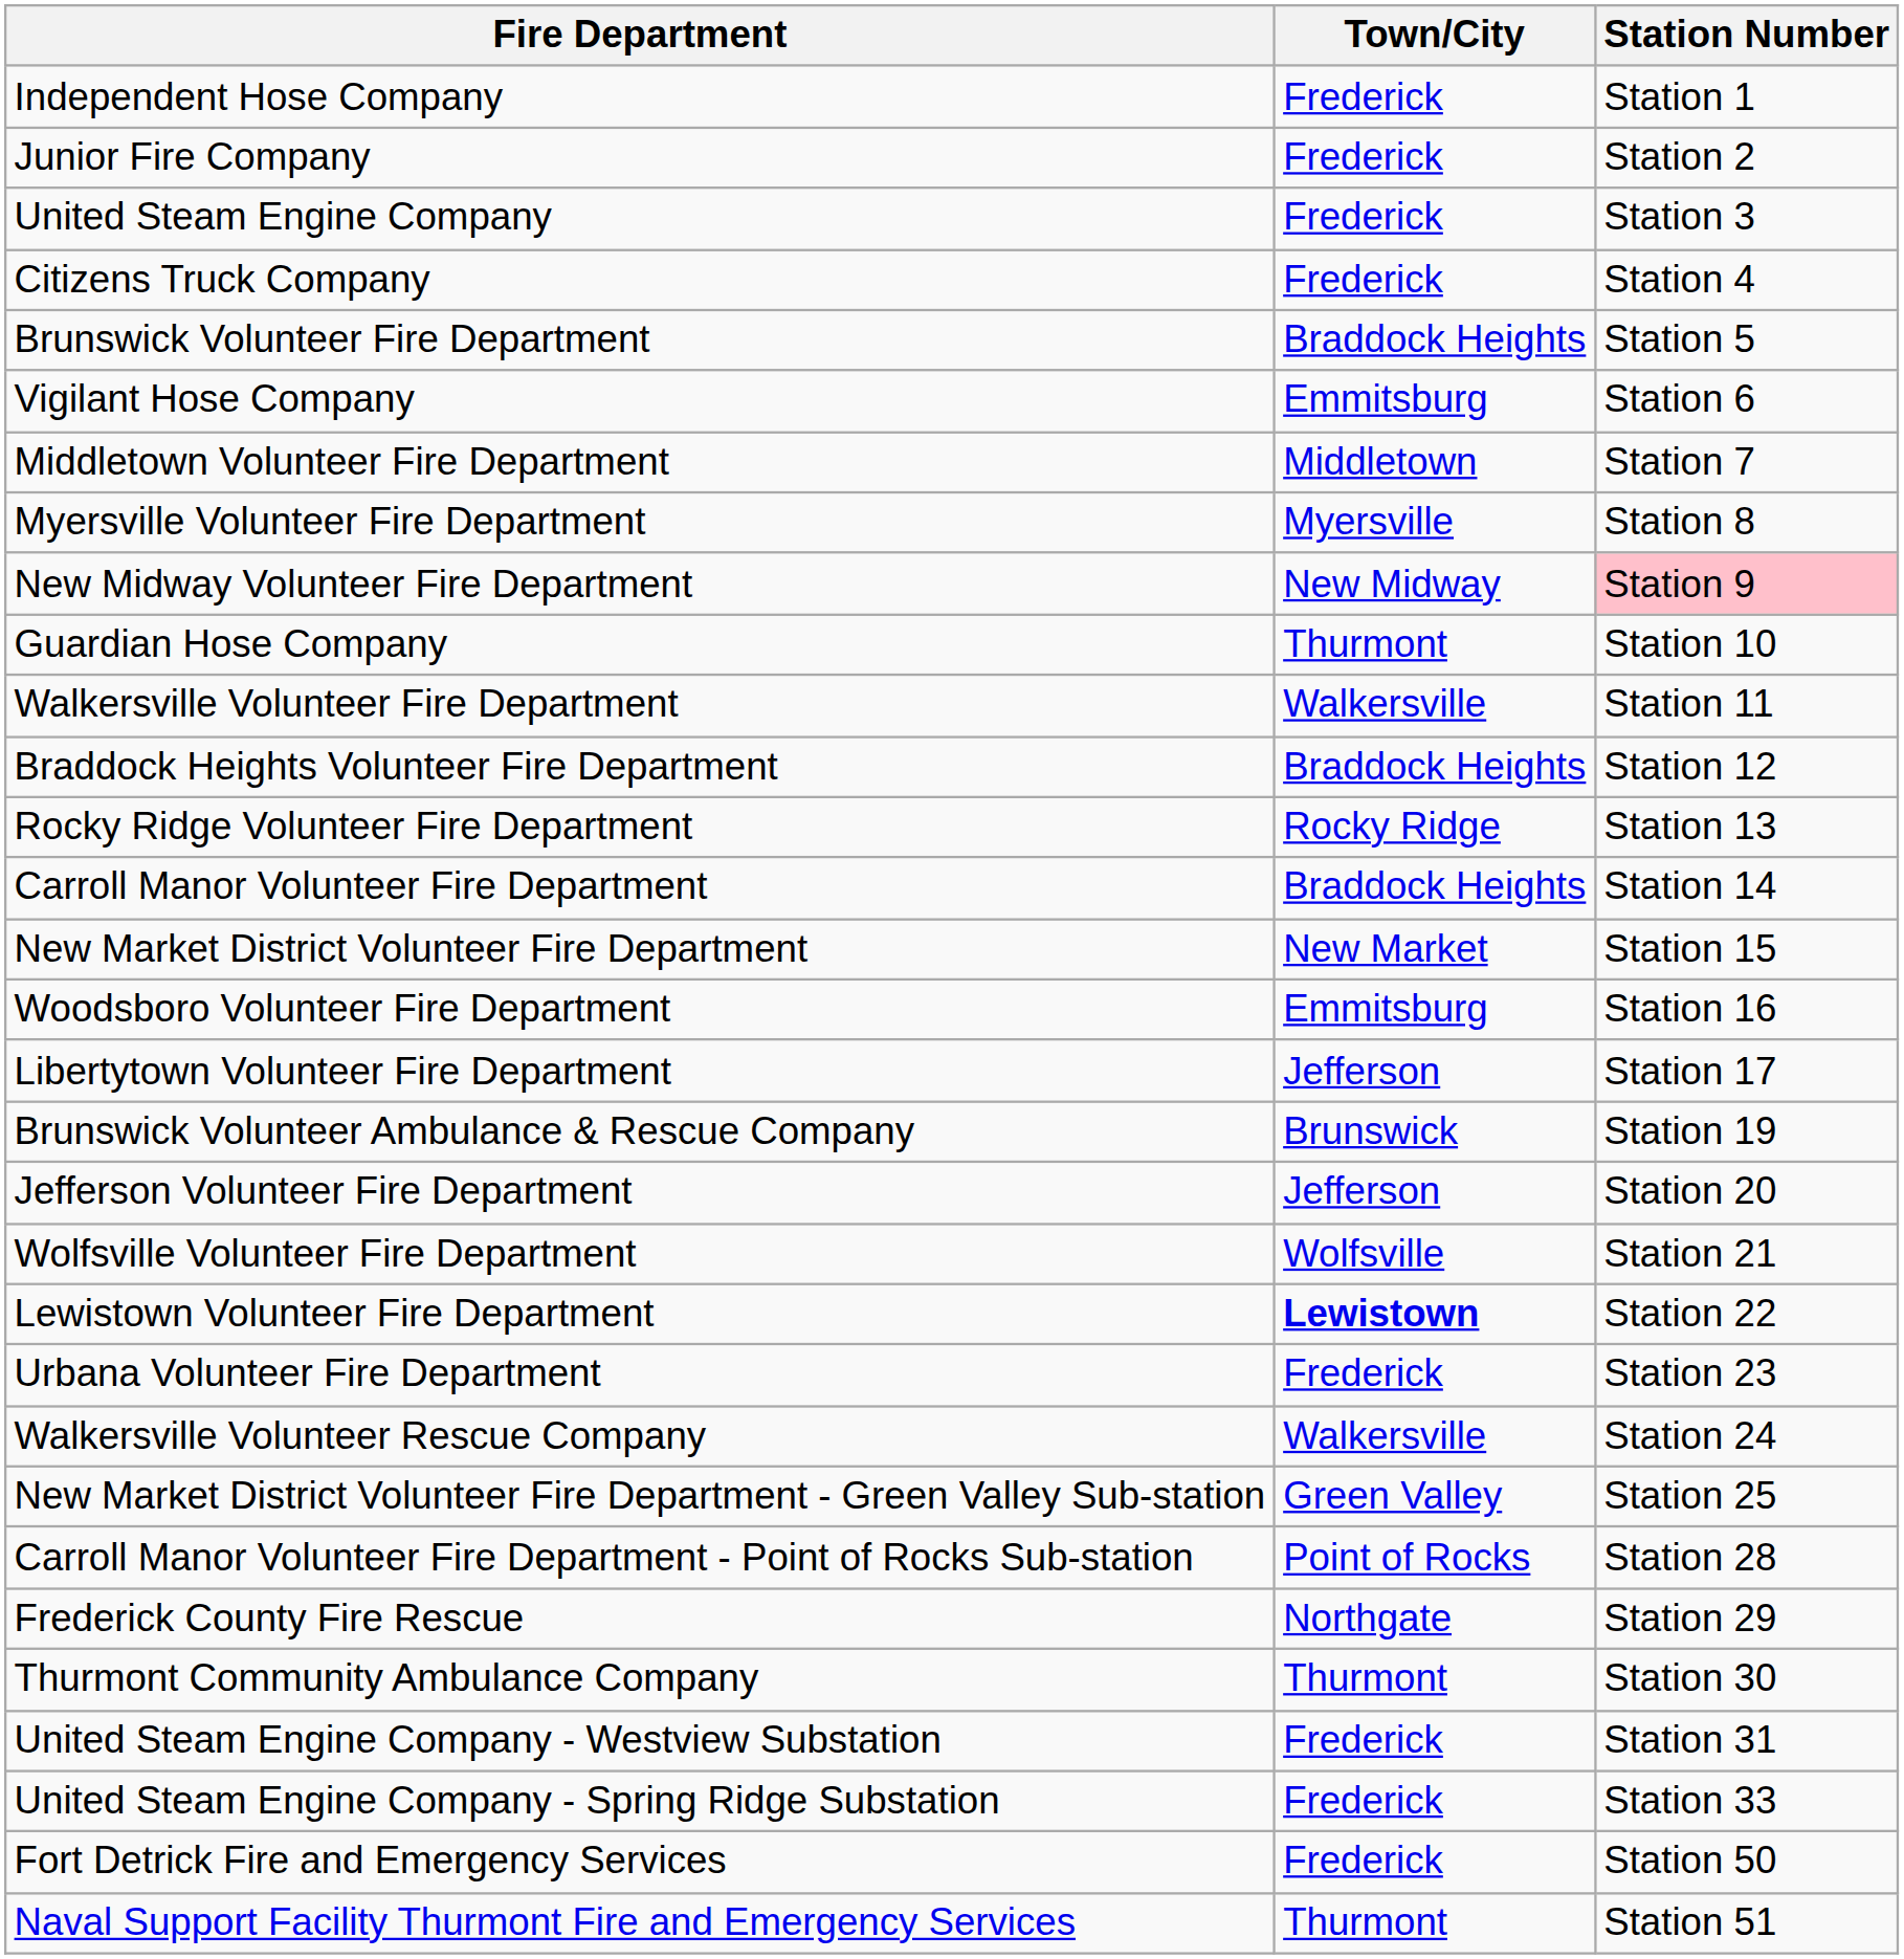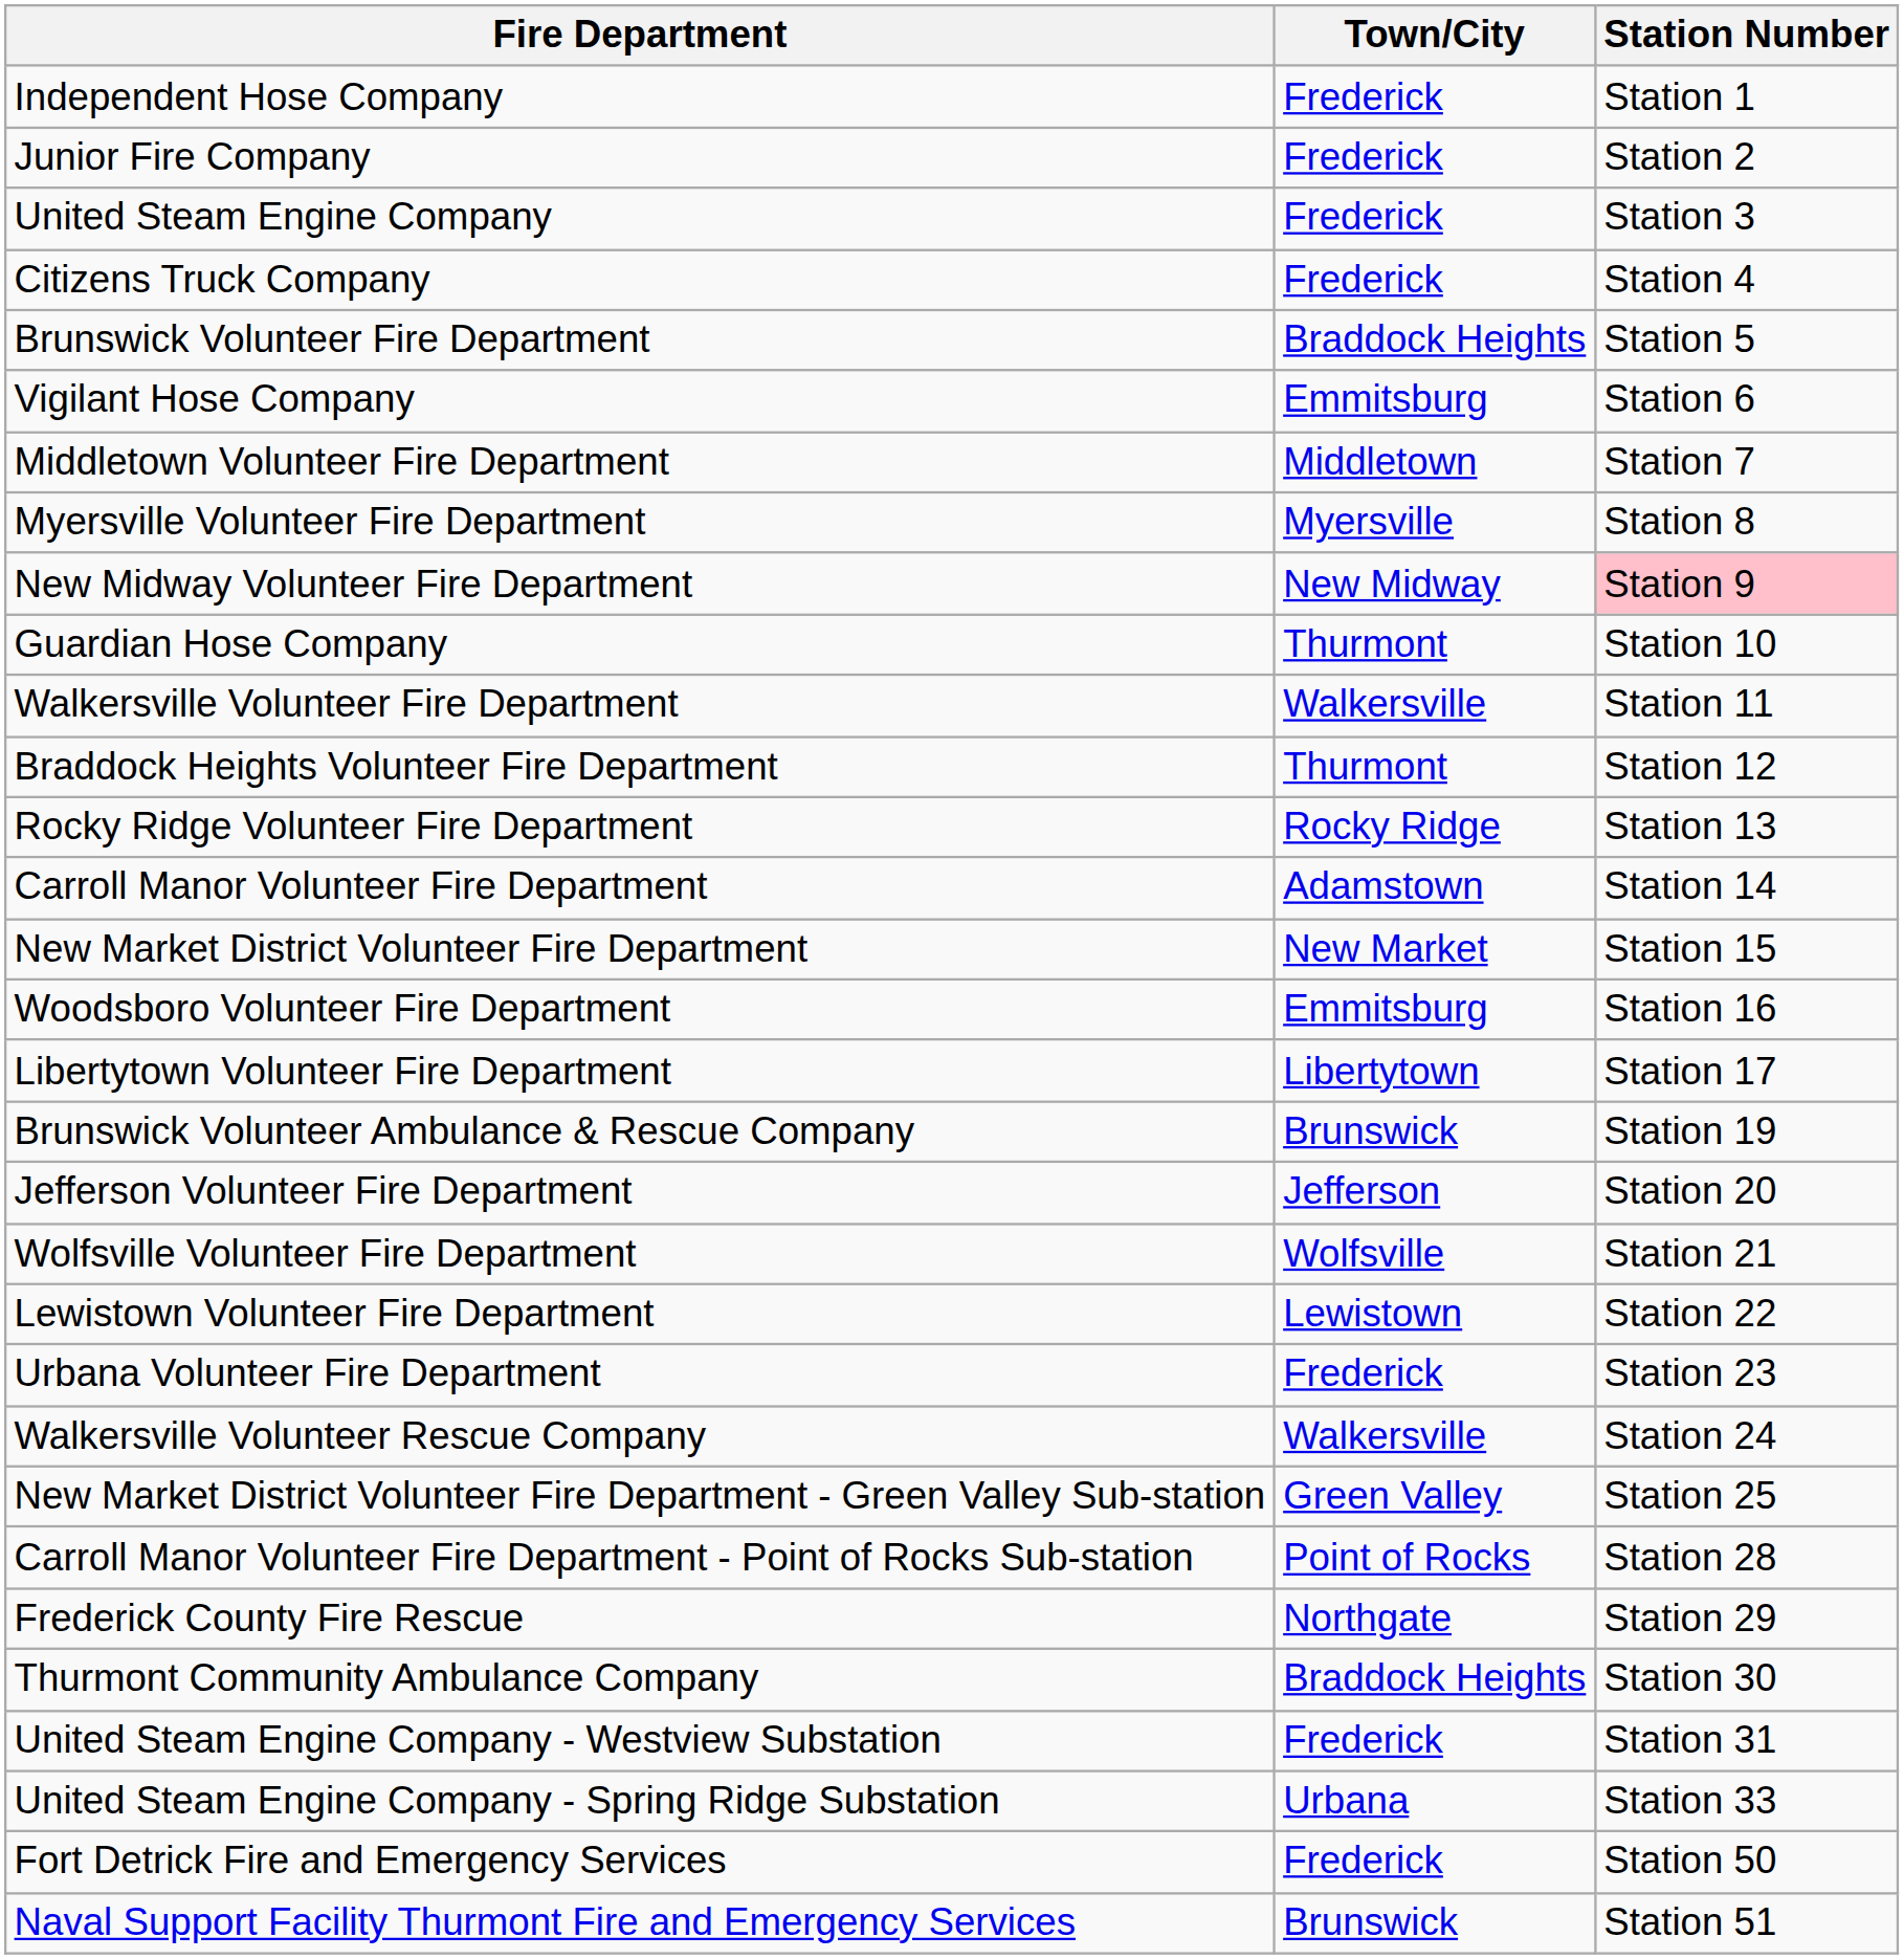Braddock Heights Volunteer Fire Department | Town/City: Braddock Heights -> Thurmont
Carroll Manor Volunteer Fire Department | Town/City: Braddock Heights -> Adamstown
Libertytown Volunteer Fire Department | Town/City: Jefferson -> Libertytown
Lewistown Volunteer Fire Department | Town/City: bold -> normal
Thurmont Community Ambulance Company | Town/City: Thurmont -> Braddock Heights
United Steam Engine Company - Spring Ridge Substation | Town/City: Frederick -> Urbana
Naval Support Facility Thurmont Fire and Emergency Services | Town/City: Thurmont -> Brunswick
